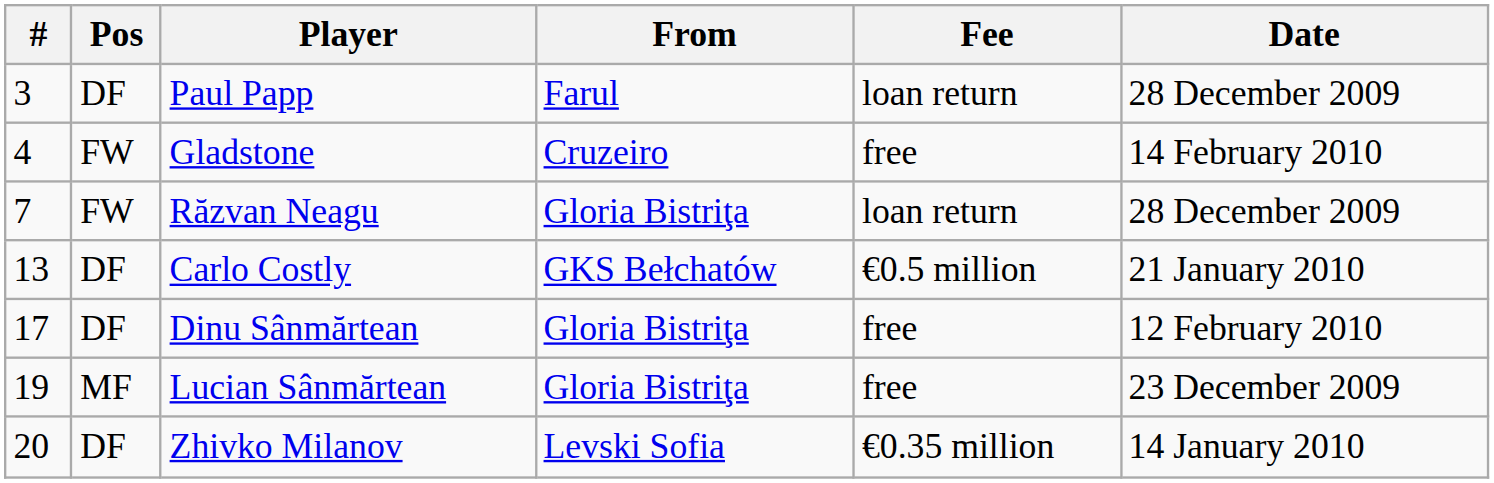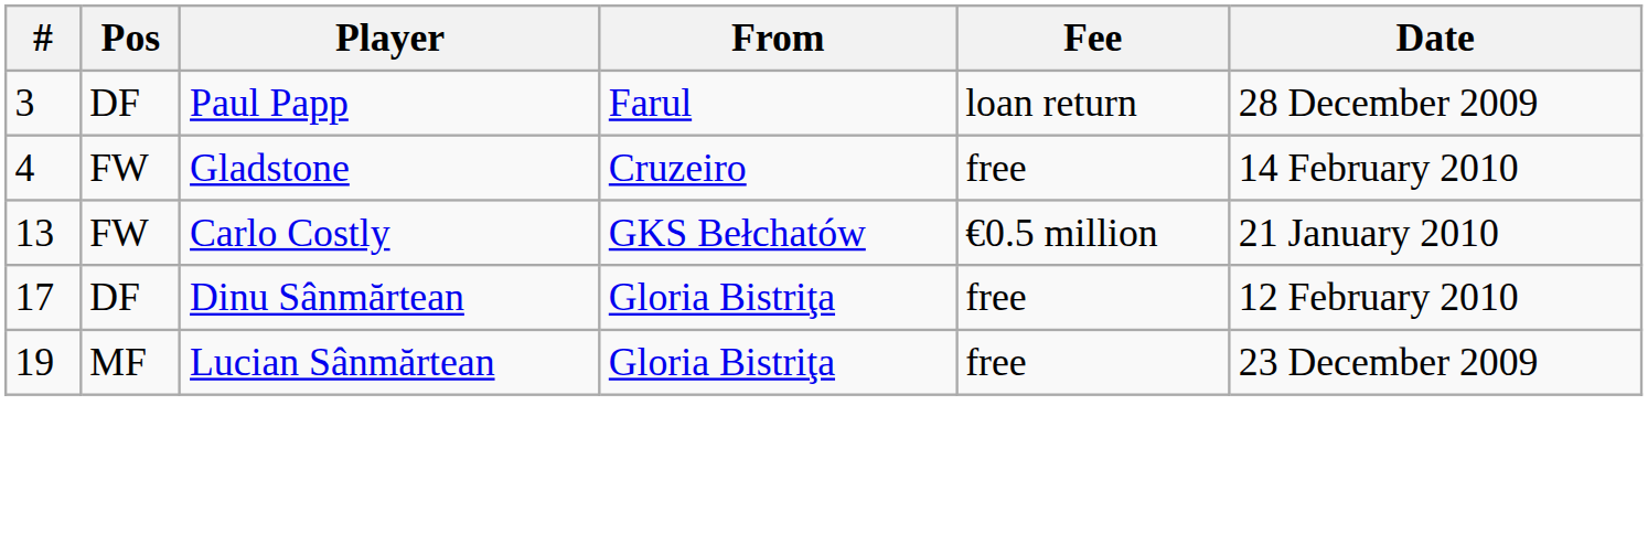- row: 7 | FW | Răzvan Neagu | Gloria Bistriţa | loan return | 28 December 2009
Carlo Costly | Pos: DF -> FW
- row: 20 | DF | Zhivko Milanov | Levski Sofia | €0.35 million | 14 January 2010
